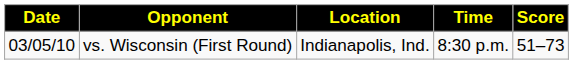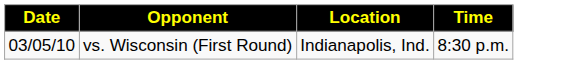- column: Score | 51–73
